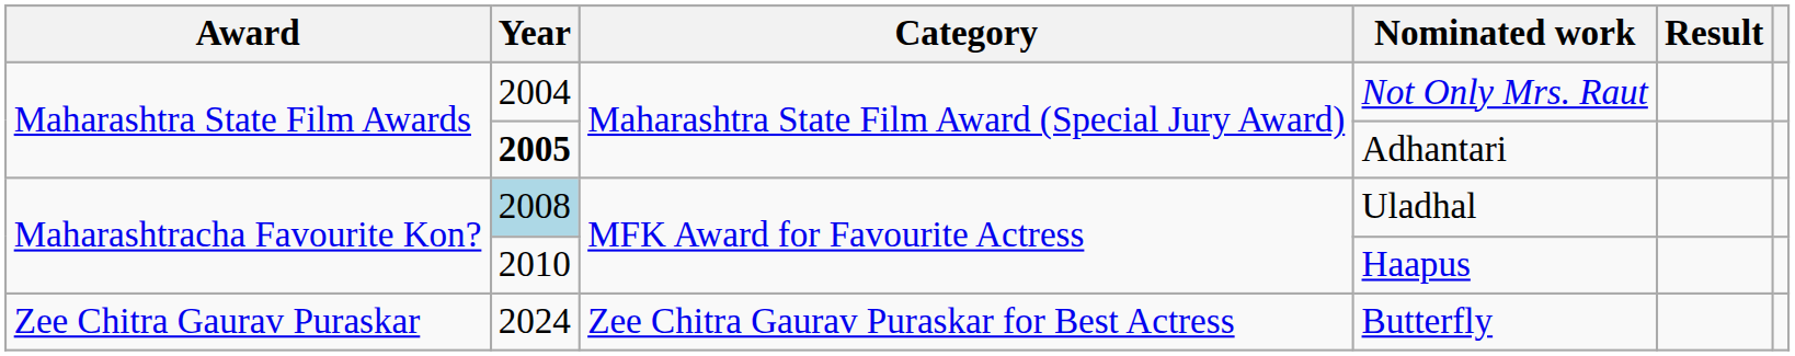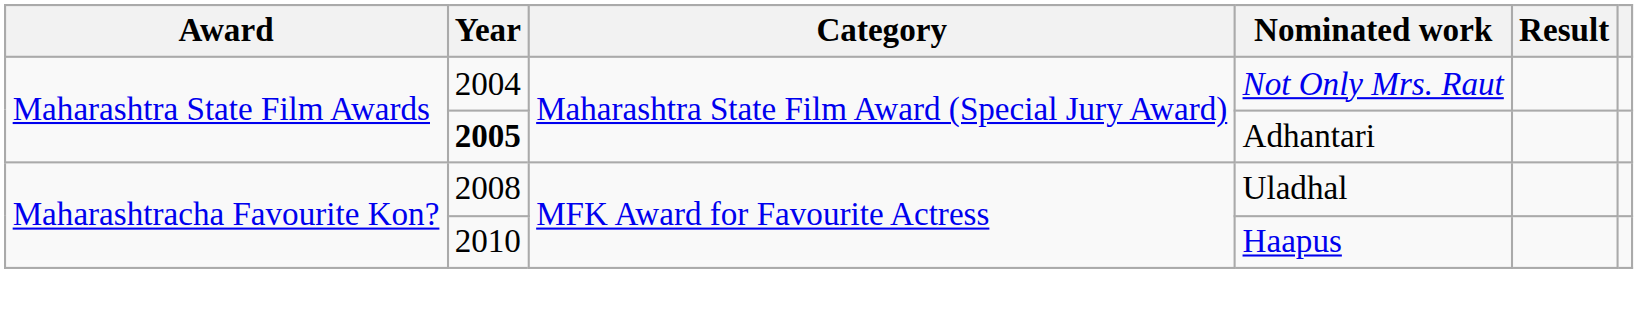Uladhal | Year: lightblue background -> no background
- row: Zee Chitra Gaurav Puraskar | 2024 | Zee Chitra Gaurav Puraskar for Best Actress | Butterfly
